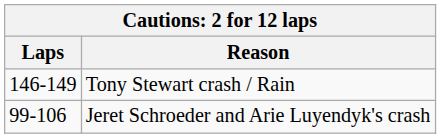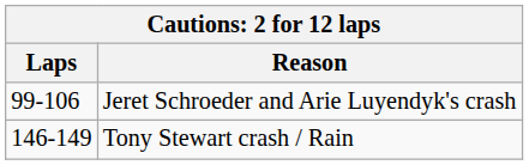rows swapped: Jeret Schroeder and Arie Luyendyk's crash <-> Tony Stewart crash / Rain
